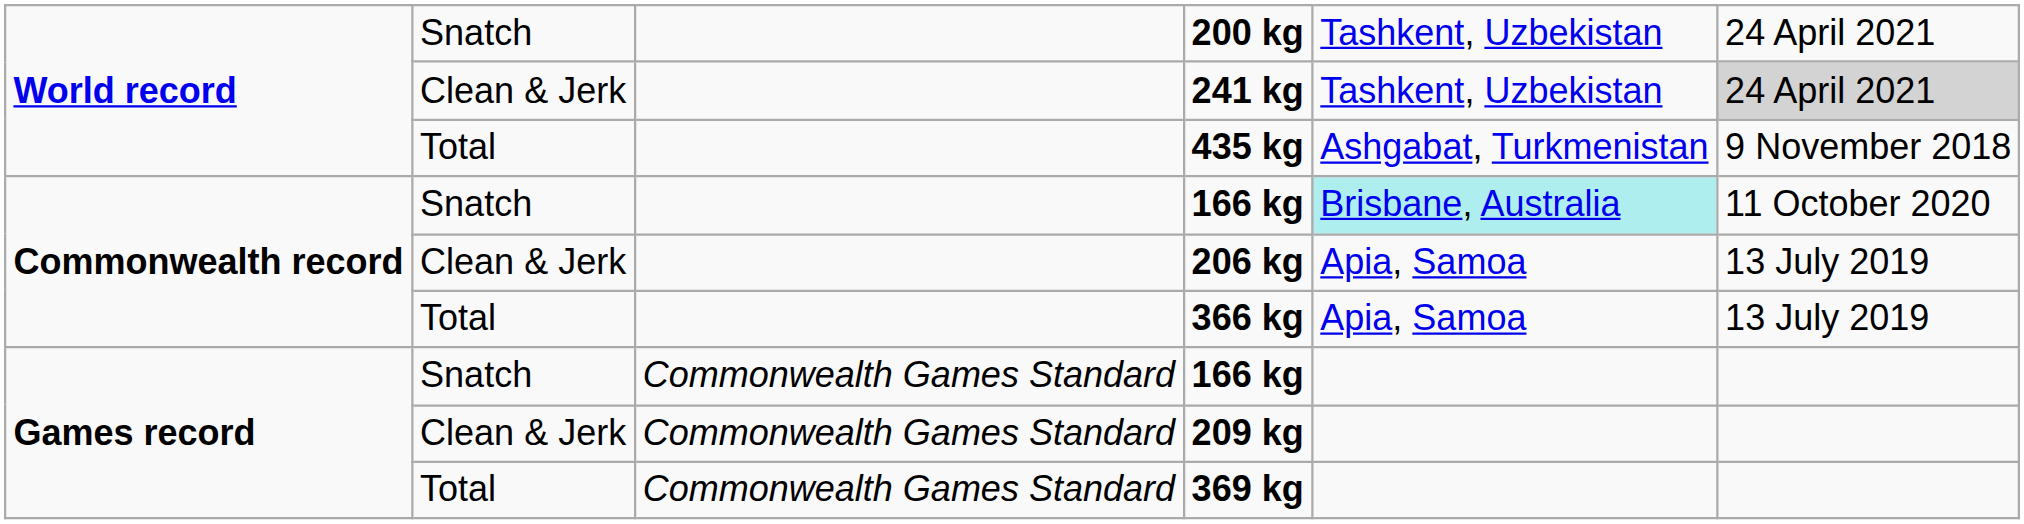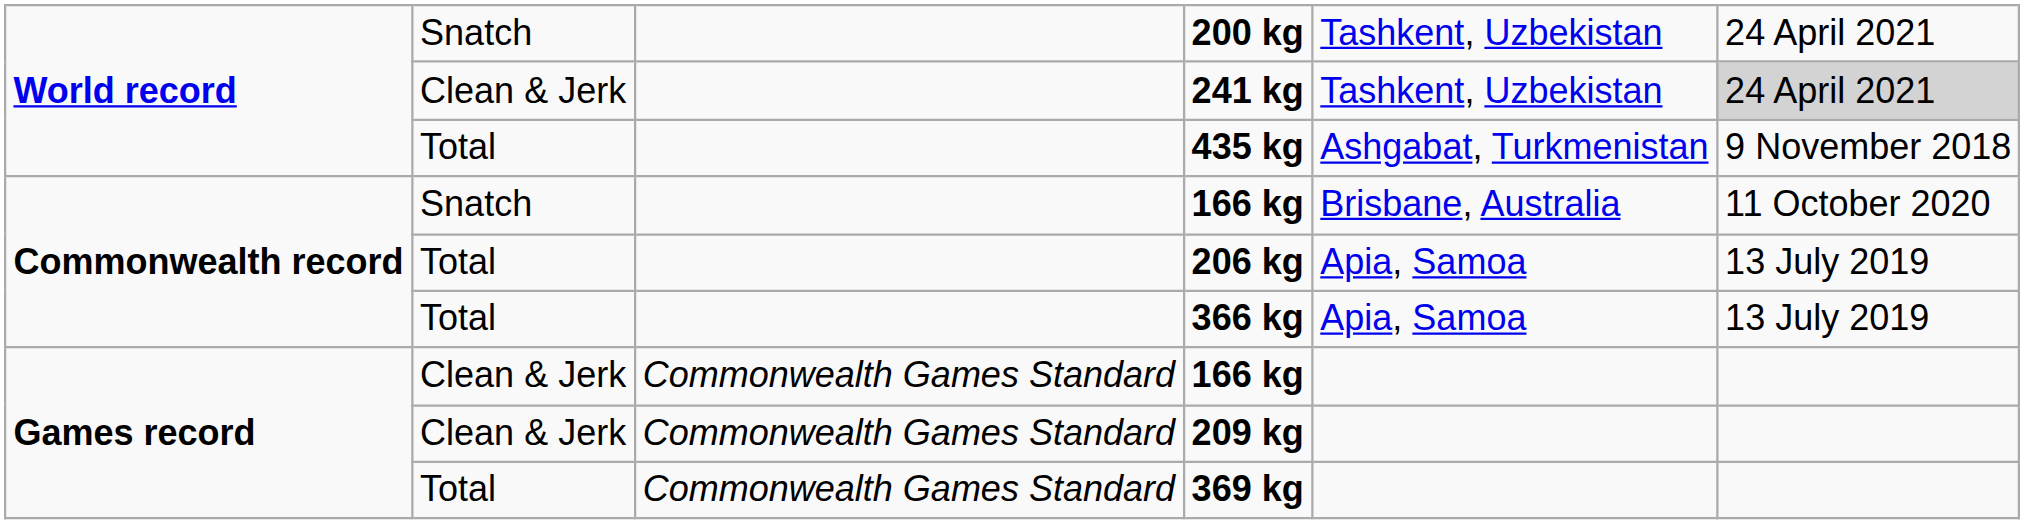Commonwealth record / 166 kg | column 5: paleturquoise background -> no background
206 kg | column 2: Clean & Jerk -> Total
Games record / 166 kg | column 2: Snatch -> Clean & Jerk
